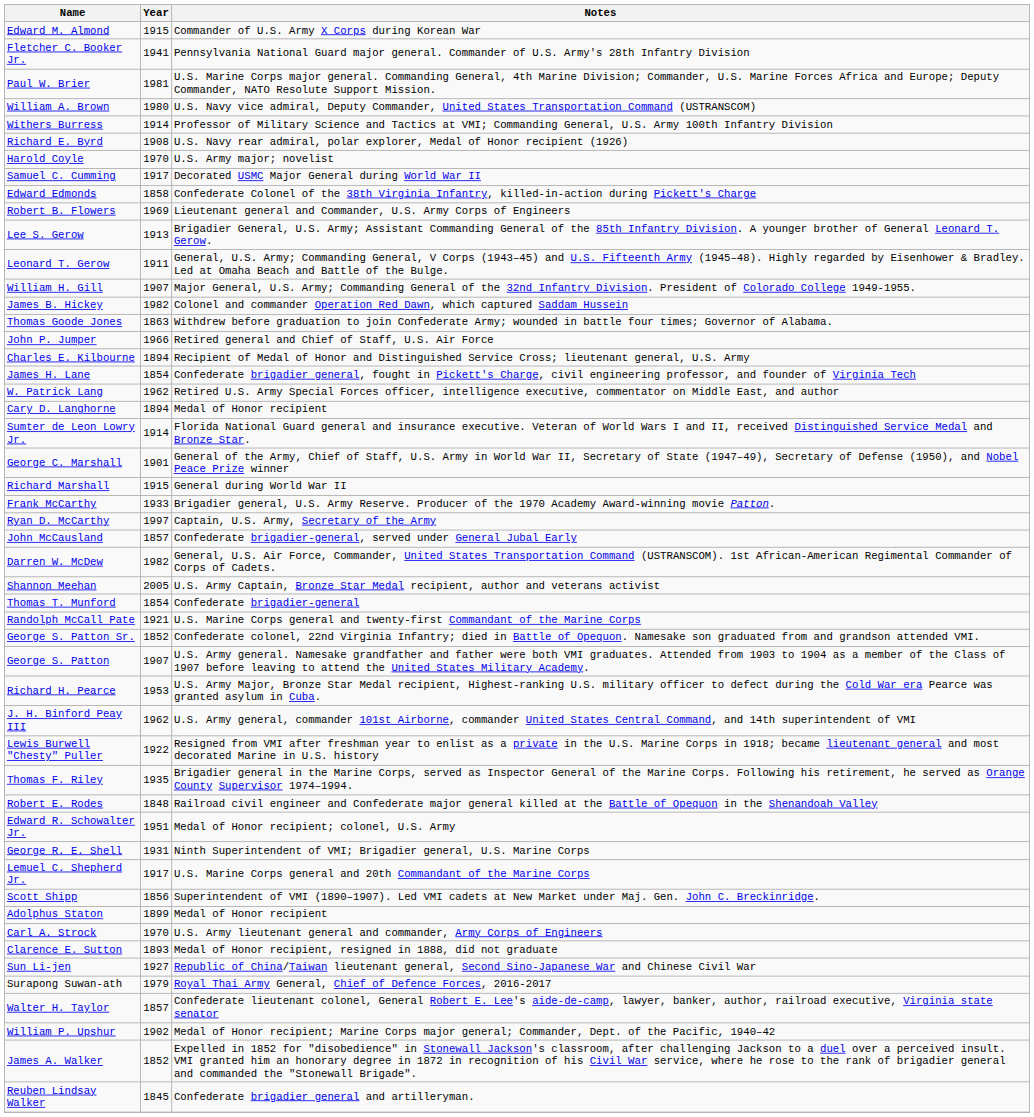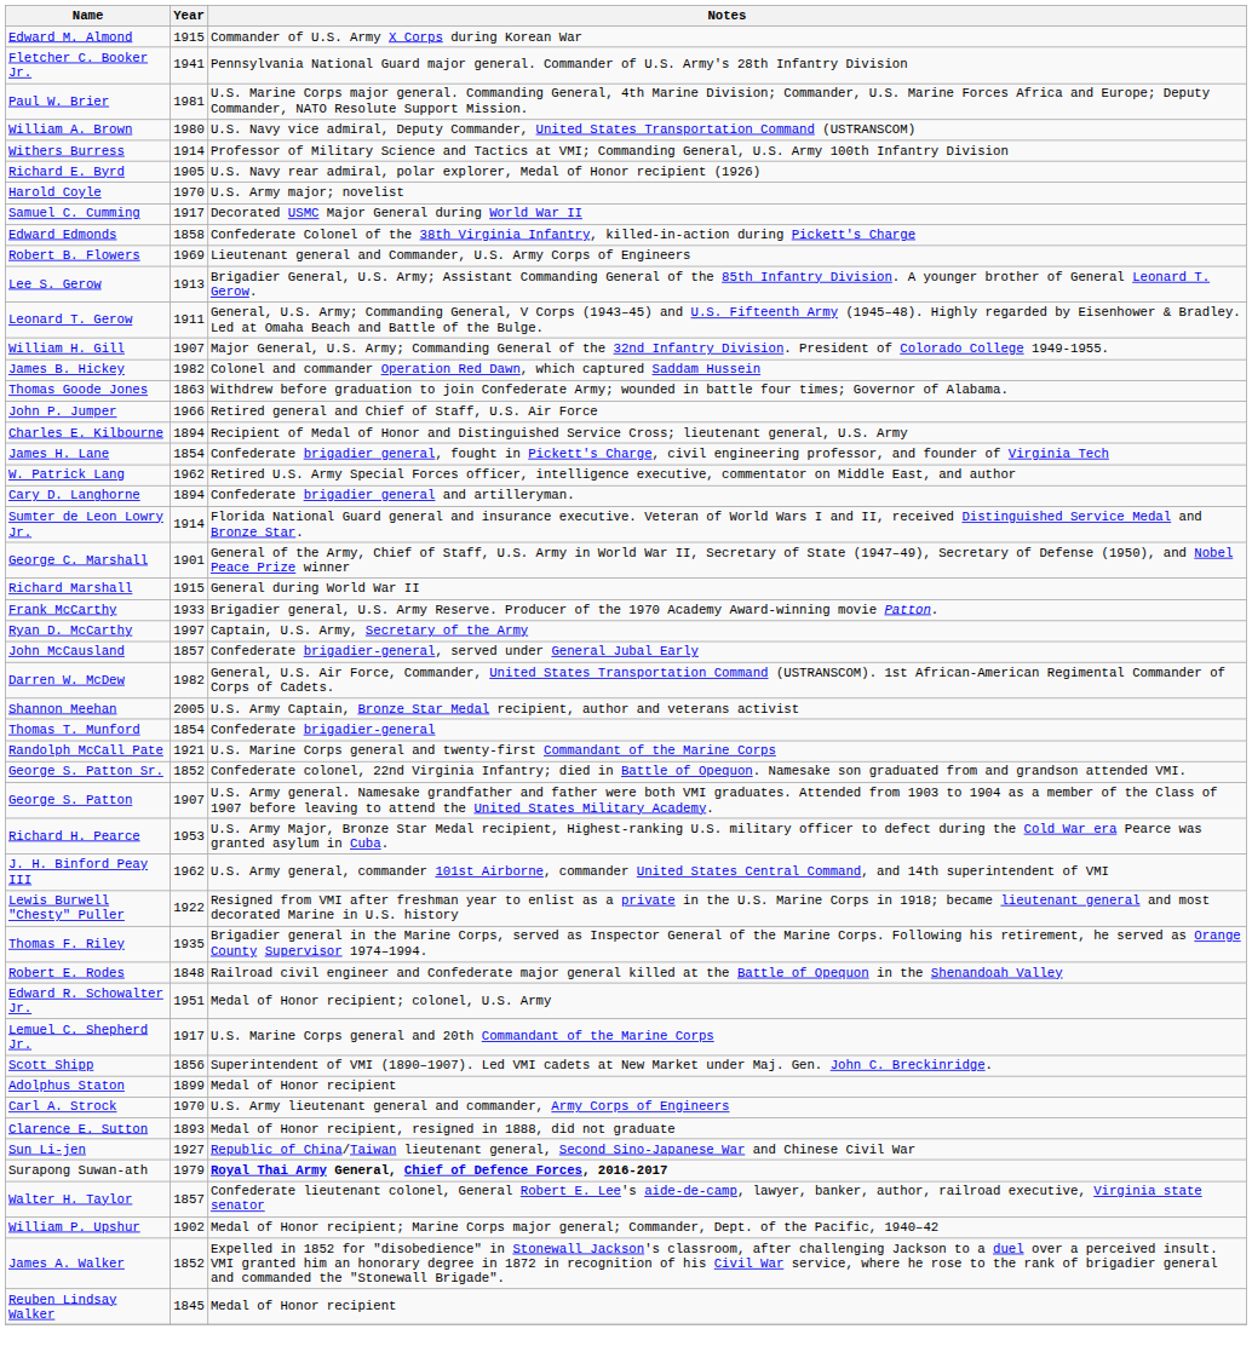Richard E. Byrd | Year: 1908 -> 1905
Cary D. Langhorne | Notes: Medal of Honor recipient -> Confederate brigadier general and artilleryman.
- row: George R. E. Shell | 1931 | Ninth Superintendent of VMI; Brigadier general, U.S. Marine Corps
Surapong Suwan-ath | Notes: normal -> bold
Reuben Lindsay Walker | Notes: Confederate brigadier general and artilleryman. -> Medal of Honor recipient
